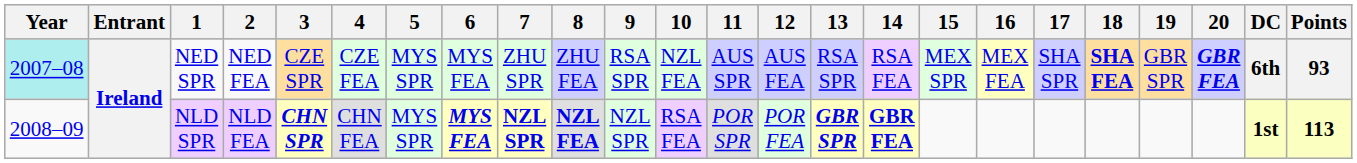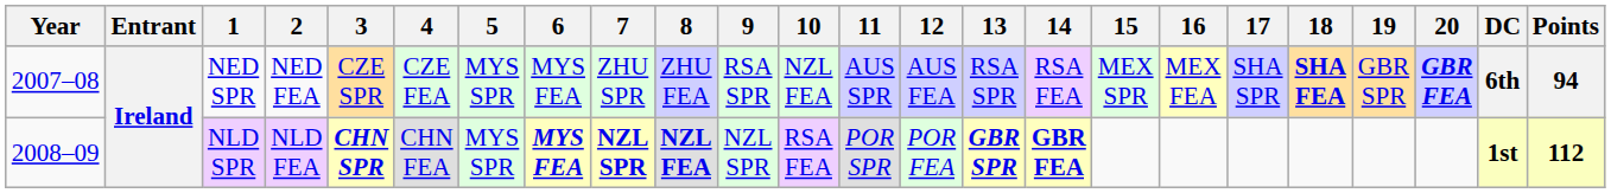NED SPR | Year: paleturquoise background -> no background
NED SPR | Points: 93 -> 94
NLD SPR | Points: 113 -> 112
